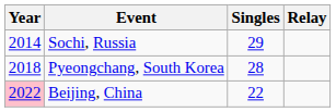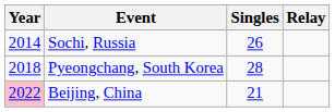Sochi, Russia | Singles: 29 -> 26
Beijing, China | Singles: 22 -> 21
